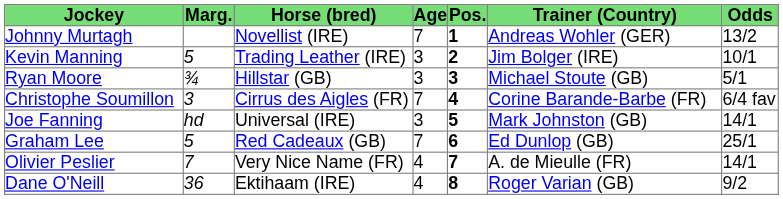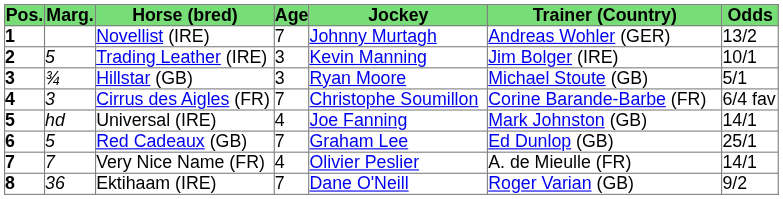columns swapped: Pos. <-> Jockey
Universal (IRE) | Age: 3 -> 4
Ektihaam (IRE) | Age: 4 -> 7
